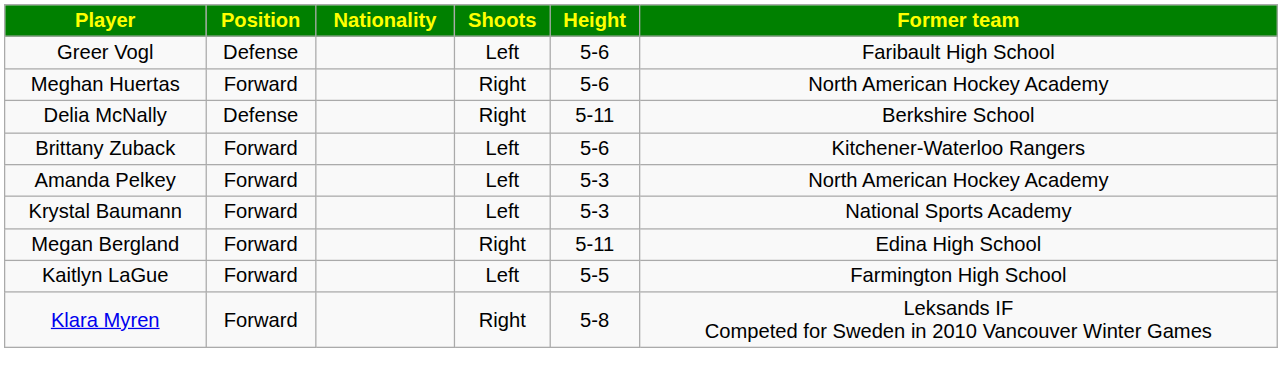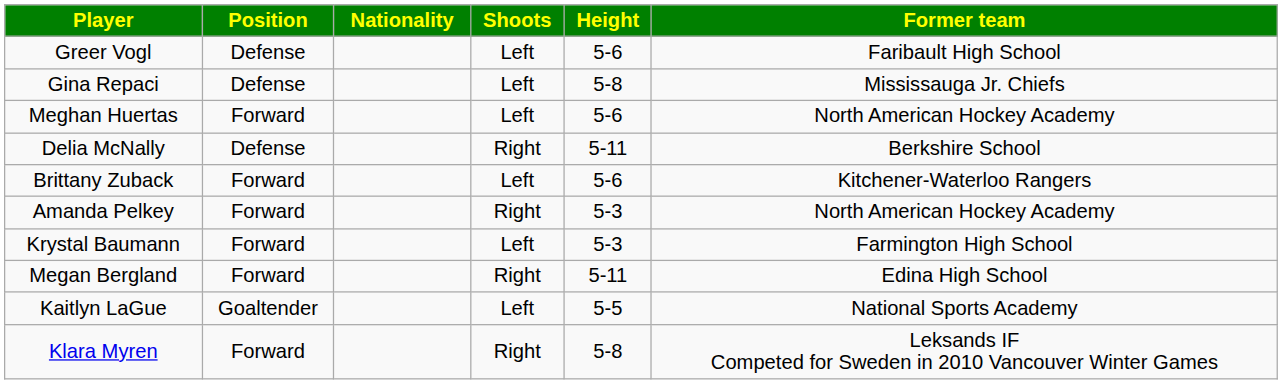+ row: Gina Repaci | Defense | Left | 5-8 | Mississauga Jr. Chiefs
Meghan Huertas | Shoots: Right -> Left
Amanda Pelkey | Shoots: Left -> Right
Krystal Baumann | Former team: National Sports Academy -> Farmington High School
Kaitlyn LaGue | Position: Forward -> Goaltender
Kaitlyn LaGue | Former team: Farmington High School -> National Sports Academy
